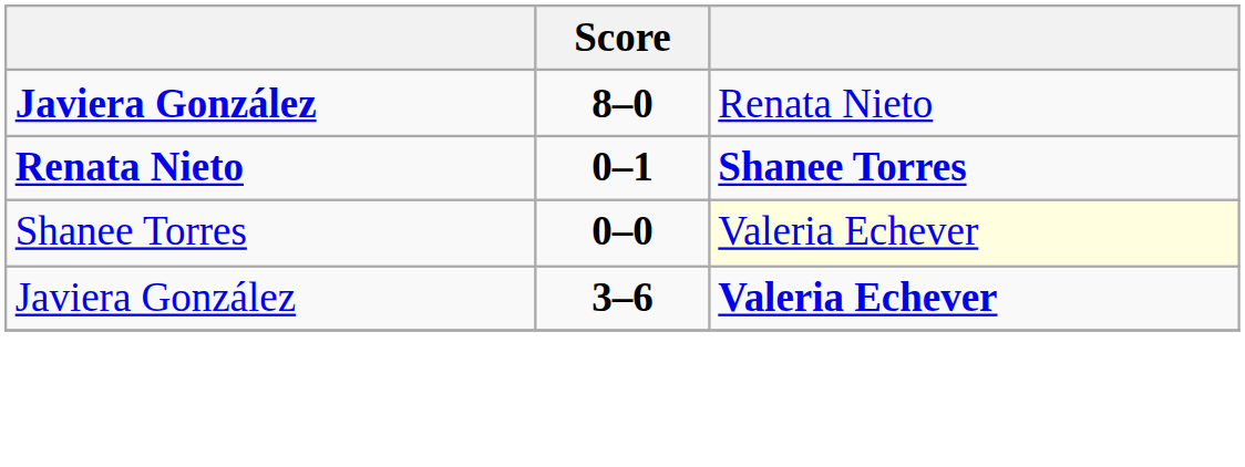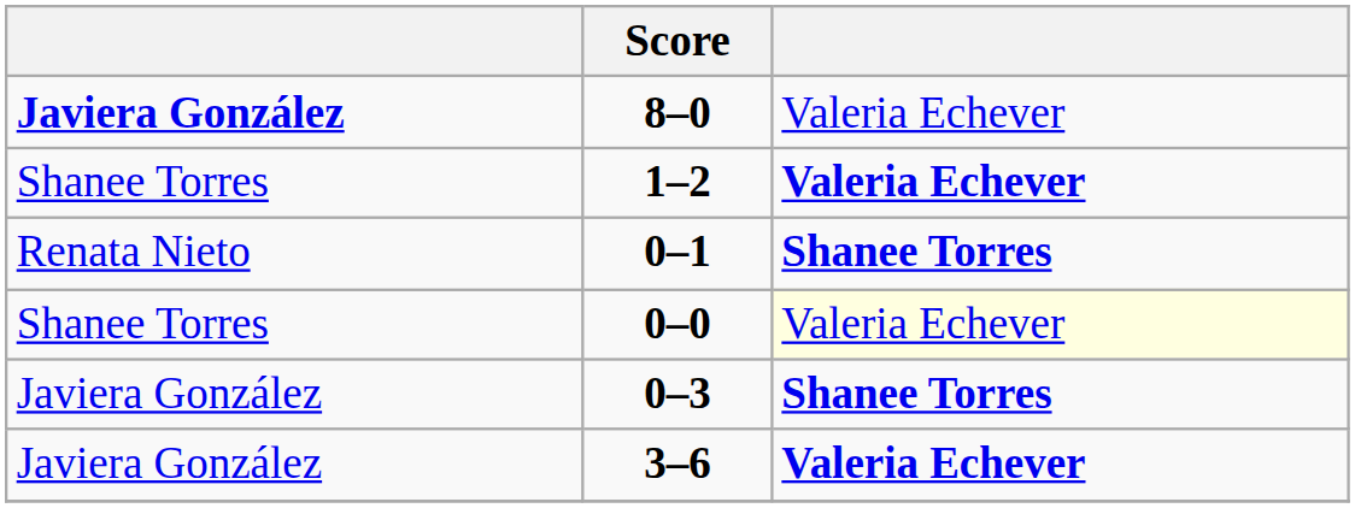8–0 | column 3: Renata Nieto -> Valeria Echever
+ row: Shanee Torres | 1–2 | Valeria Echever
0–1 | column 1: bold -> normal
+ row: Javiera González | 0–3 | Shanee Torres
